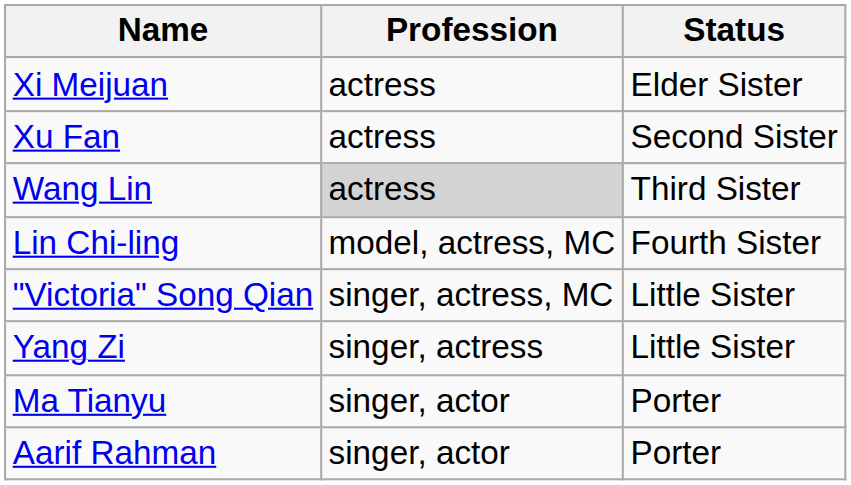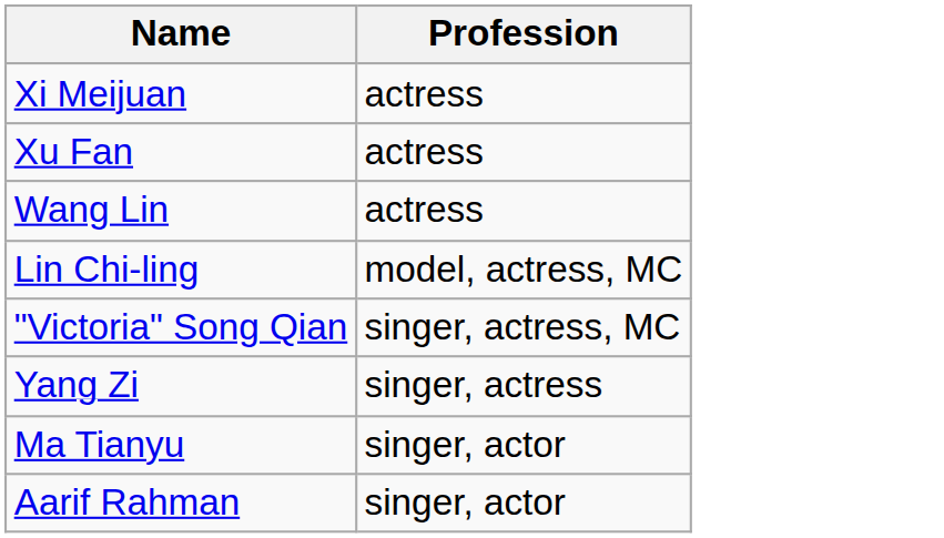- column: Status | Elder Sister | Second Sister | Third Sister | Fourth Sister | Little Sister | Little Sister | Porter | Porter
Wang Lin | Profession: lightgrey background -> no background
